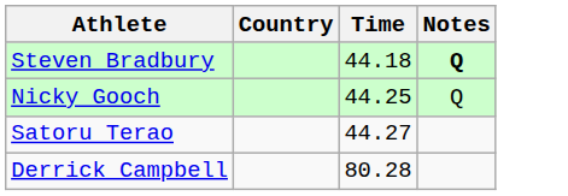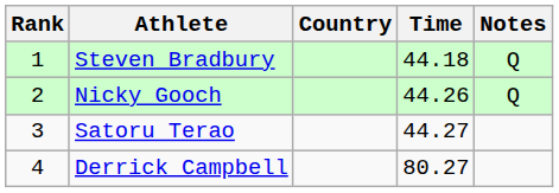+ column: Rank | 1 | 2 | 3 | 4
Steven Bradbury | Notes: bold -> normal
Nicky Gooch | Time: 44.25 -> 44.26
Derrick Campbell | Time: 80.28 -> 80.27
